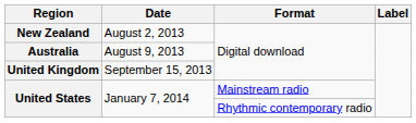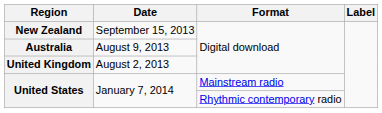New Zealand | Date: August 2, 2013 -> September 15, 2013
United Kingdom | Date: September 15, 2013 -> August 2, 2013
